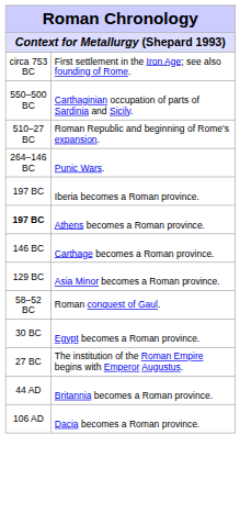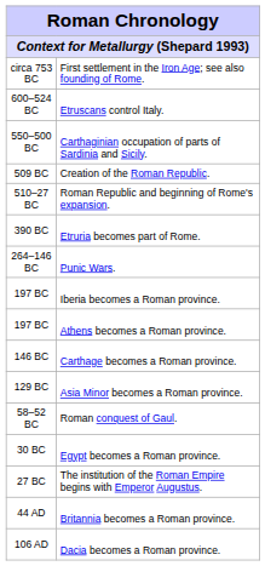+ row: 600–524 BC | Etruscans control Italy.
+ row: 509 BC | Creation of the Roman Republic.
+ row: 390 BC | Etruria becomes part of Rome.
Athens becomes a Roman province. | column 1: bold -> normal
